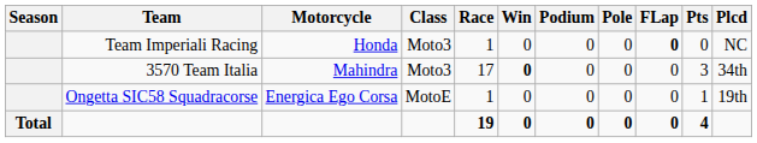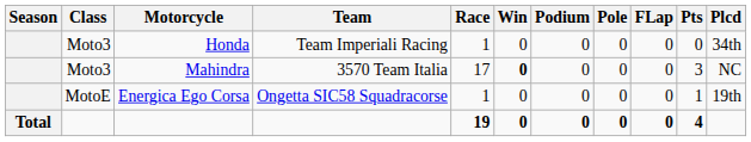columns swapped: Class <-> Team
Honda | FLap: bold -> normal
Honda | Plcd: NC -> 34th
Mahindra | Plcd: 34th -> NC
